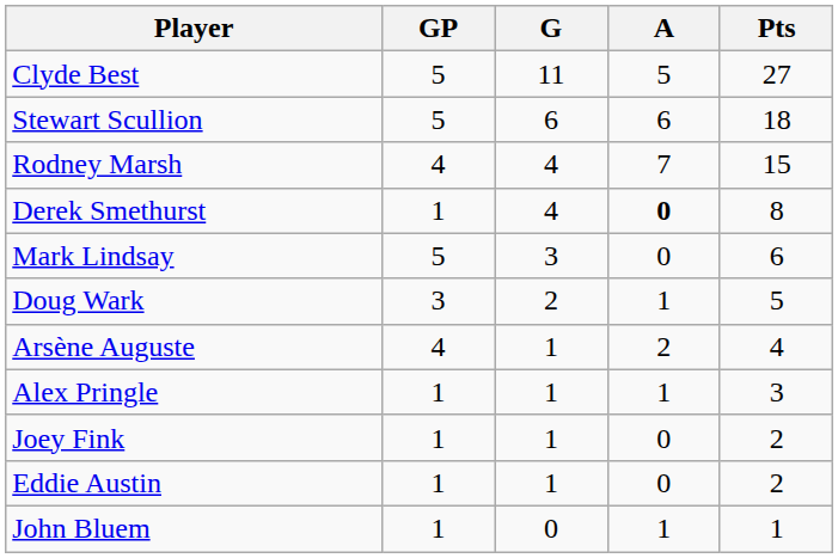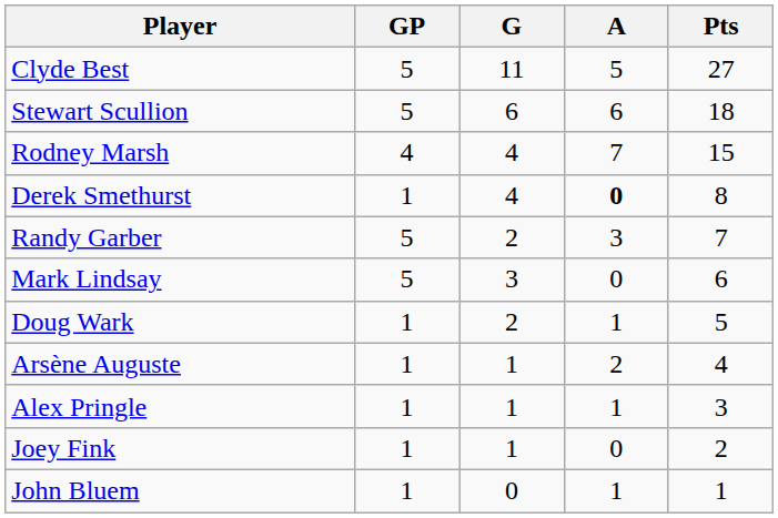+ row: Randy Garber | 5 | 2 | 3 | 7
Doug Wark | GP: 3 -> 1
Arsène Auguste | GP: 4 -> 1
- row: Eddie Austin | 1 | 1 | 0 | 2
